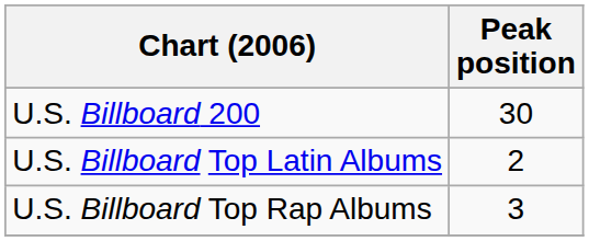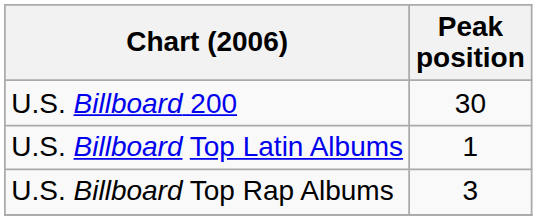U.S. Billboard Top Latin Albums | Peak position: 2 -> 1
